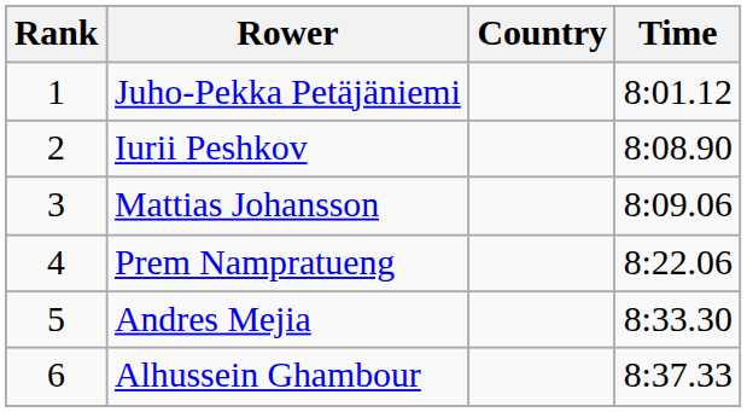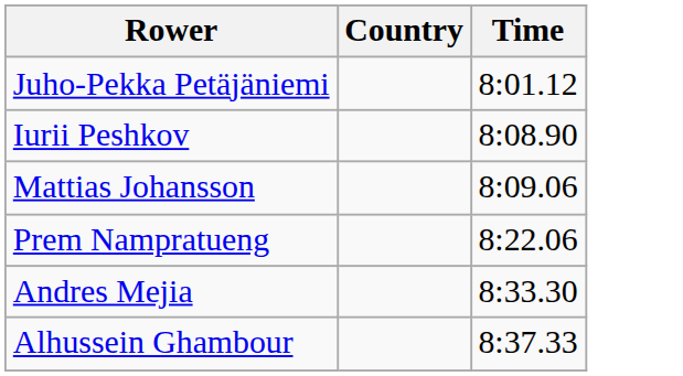- column: Rank | 1 | 2 | 3 | 4 | 5 | 6
